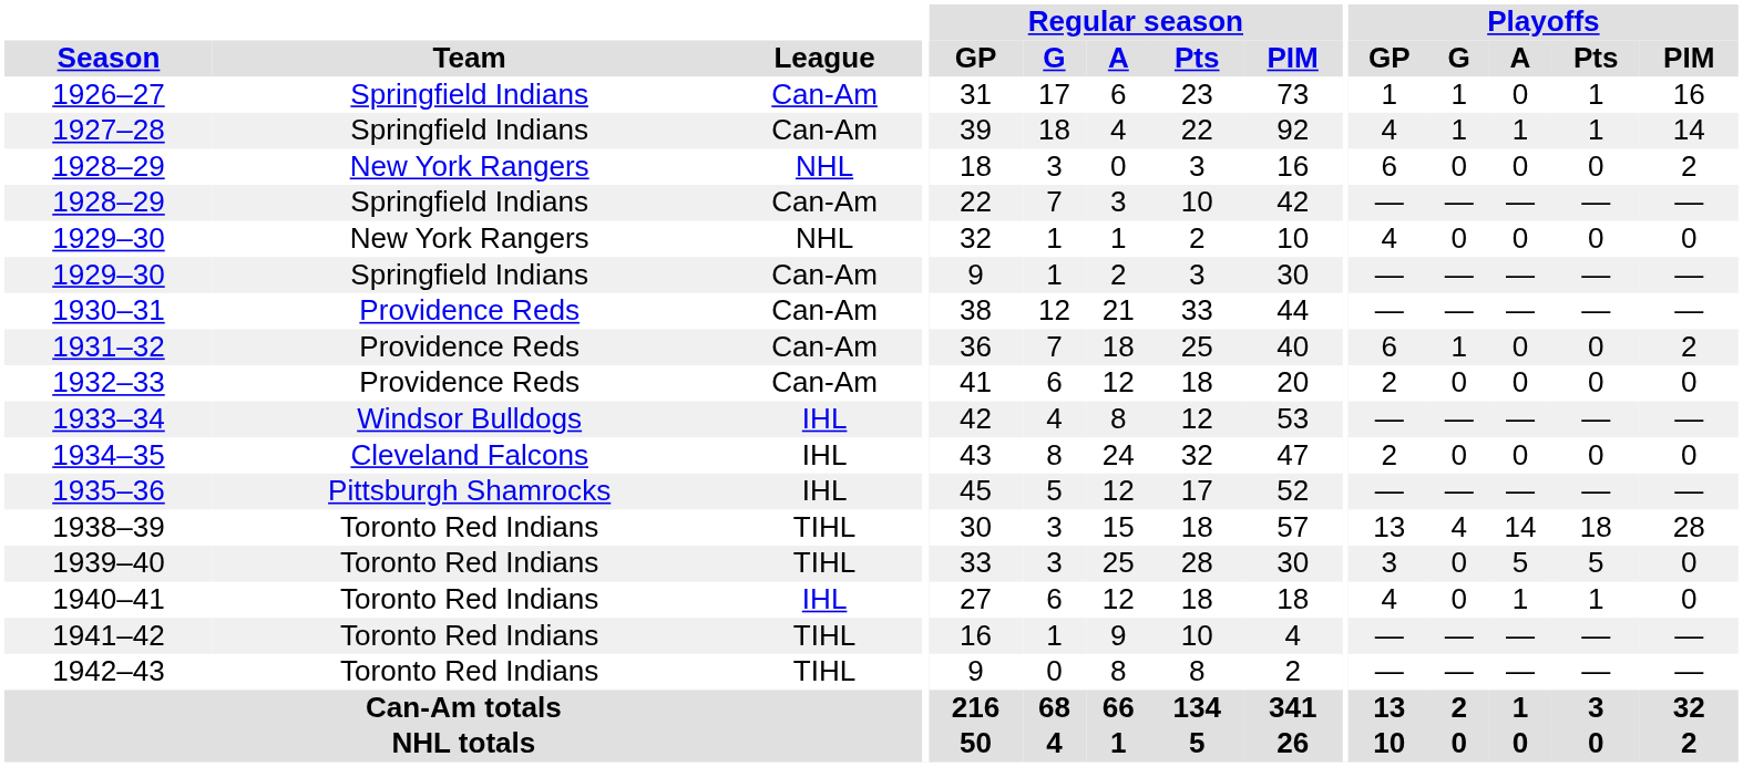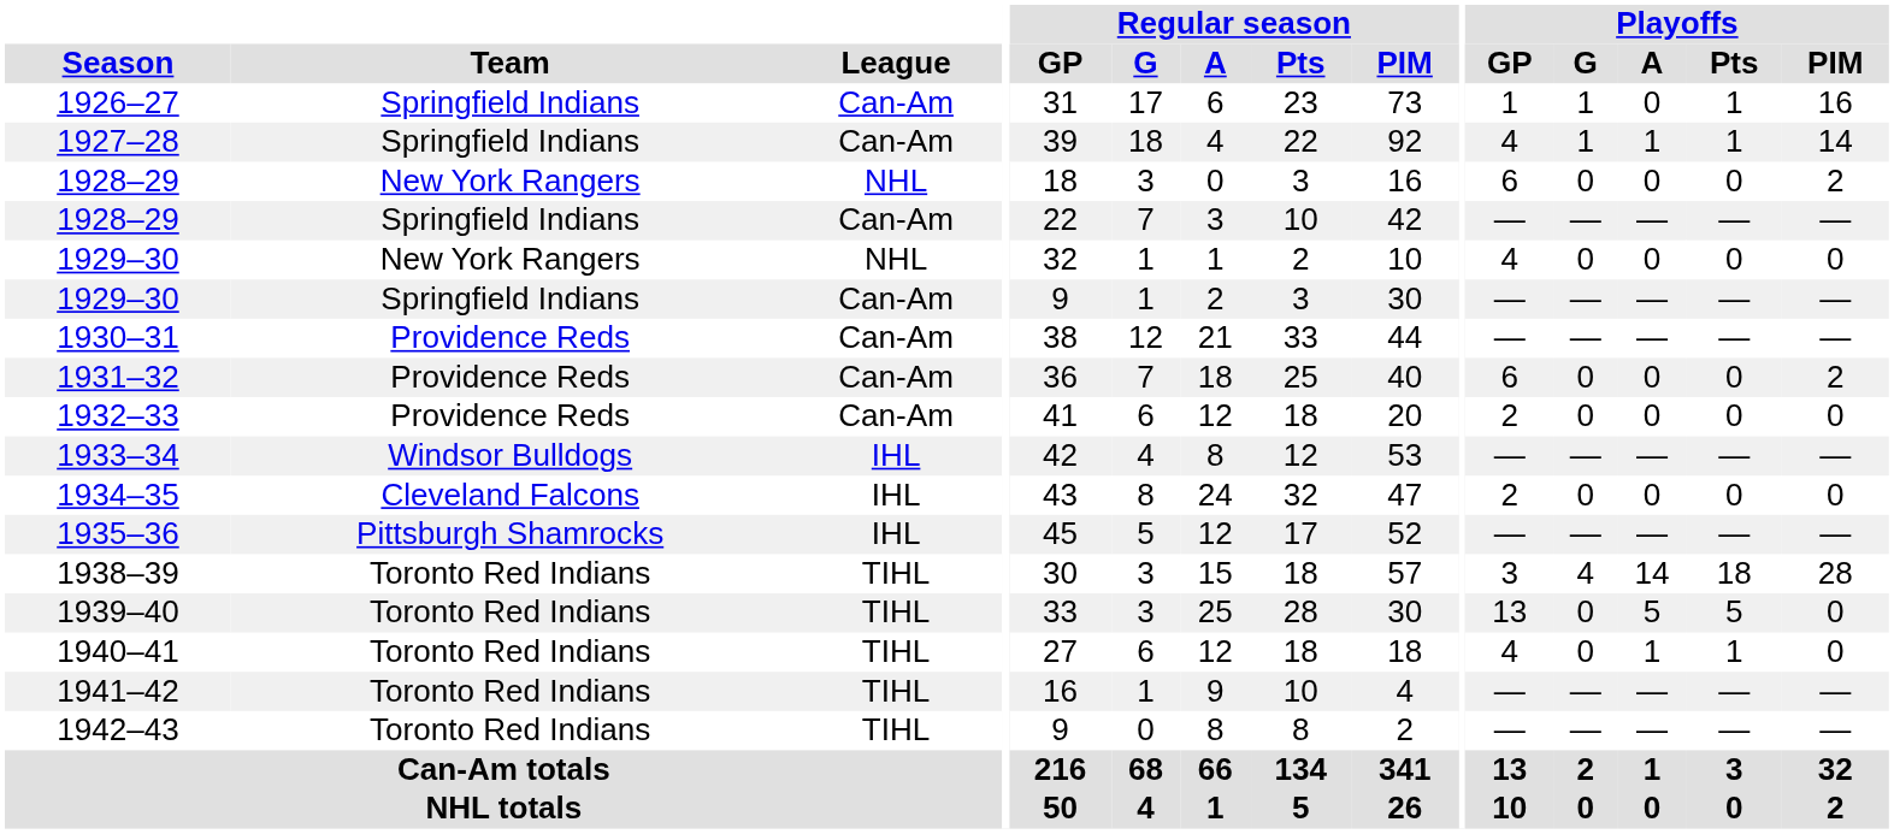1931–32 | Playoffs / G: 1 -> 0
1938–39 | Playoffs / GP: 13 -> 3
1939–40 | Playoffs / GP: 3 -> 13
1940–41 | League: IHL -> TIHL
